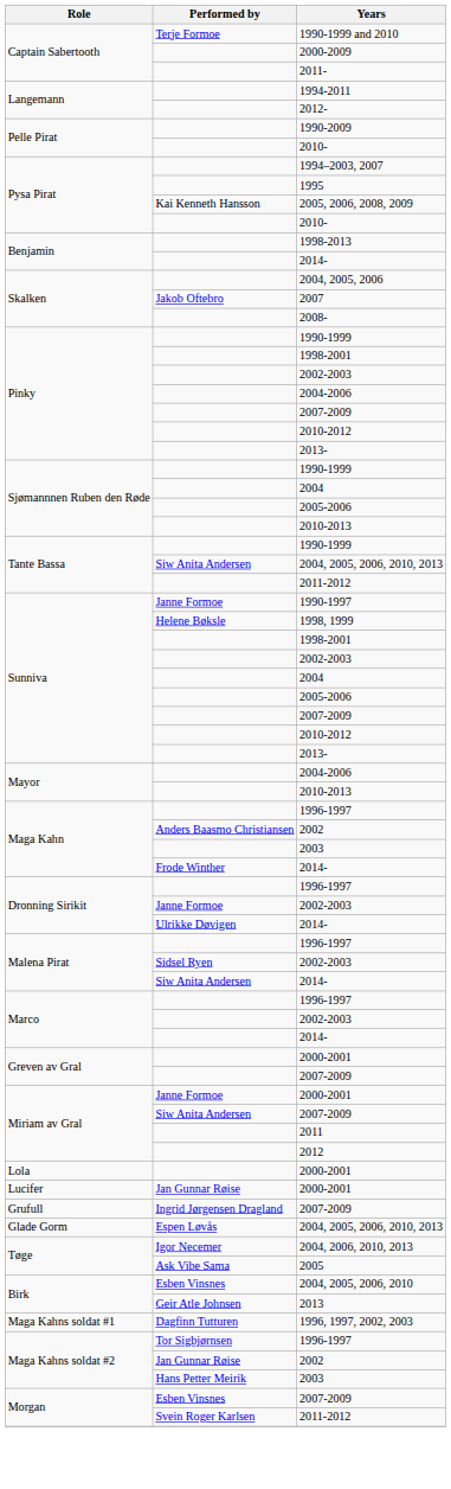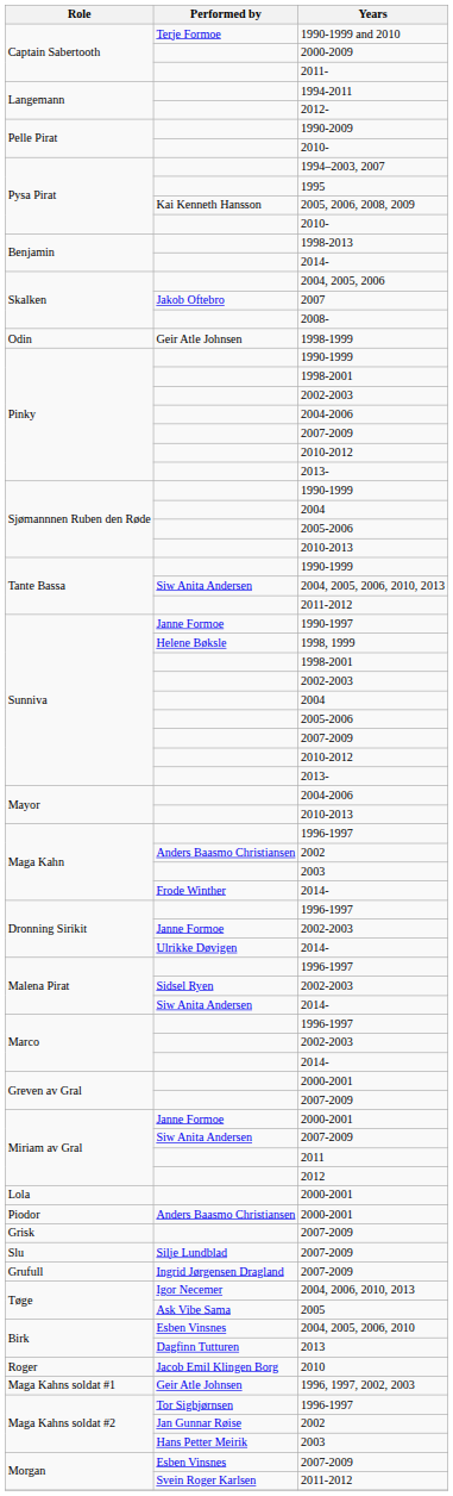+ row: Odin | Geir Atle Johnsen | 1998-1999
- row: Lucifer | Jan Gunnar Røise | 2000-2001
+ row: Piodor | Anders Baasmo Christiansen | 2000-2001
+ row: Grisk | 2007-2009
+ row: Slu | Silje Lundblad | 2007-2009
- row: Glade Gorm | Espen Løvås | 2004, 2005, 2006, 2010, 2013
2013 | Performed by: Geir Atle Johnsen -> Dagfinn Tutturen
+ row: Roger | Jacob Emil Klingen Borg | 2010
1996, 1997, 2002, 2003 | Performed by: Dagfinn Tutturen -> Geir Atle Johnsen
